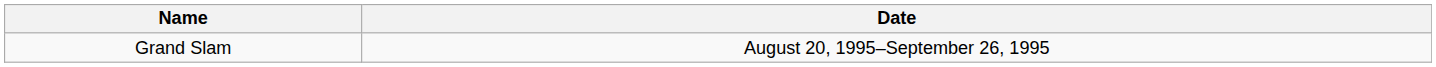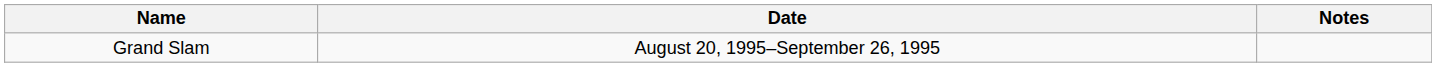+ column: Notes
